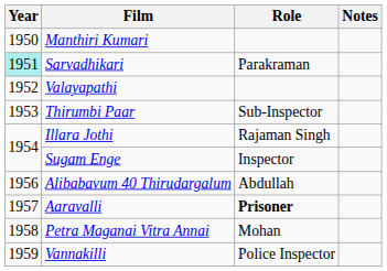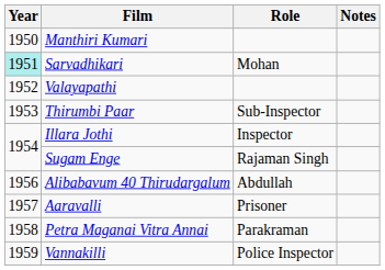Sarvadhikari | Role: Parakraman -> Mohan
Illara Jothi | Role: Rajaman Singh -> Inspector
Sugam Enge | Role: Inspector -> Rajaman Singh
Aaravalli | Role: bold -> normal
Petra Maganai Vitra Annai | Role: Mohan -> Parakraman
